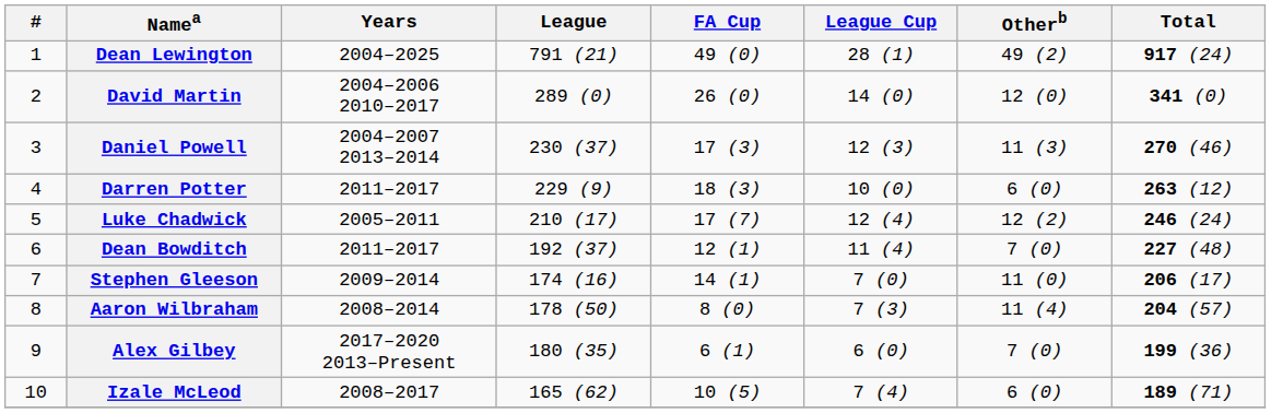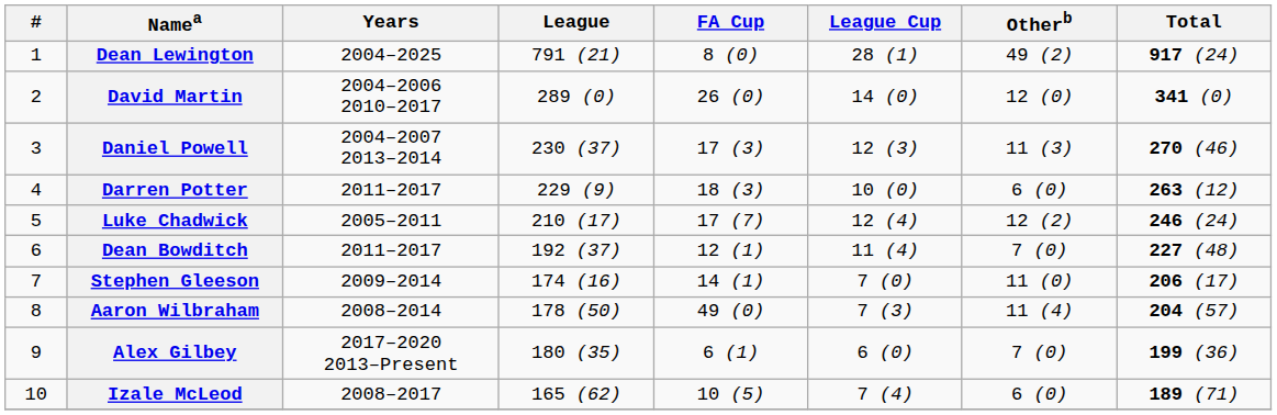Dean Lewington | FA Cup: 49 (0) -> 8 (0)
Aaron Wilbraham | FA Cup: 8 (0) -> 49 (0)
